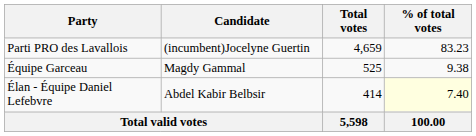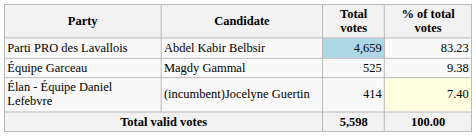Parti PRO des Lavallois | Candidate: (incumbent)Jocelyne Guertin -> Abdel Kabir Belbsir
Parti PRO des Lavallois | Total votes: no background -> lightblue background
Élan - Équipe Daniel Lefebvre | Candidate: Abdel Kabir Belbsir -> (incumbent)Jocelyne Guertin
